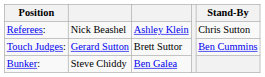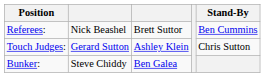Referees: | column 3: Ashley Klein -> Brett Suttor
Referees: | Stand-By: Chris Sutton -> Ben Cummins
Touch Judges: | column 3: Brett Suttor -> Ashley Klein
Touch Judges: | Stand-By: Ben Cummins -> Chris Sutton
